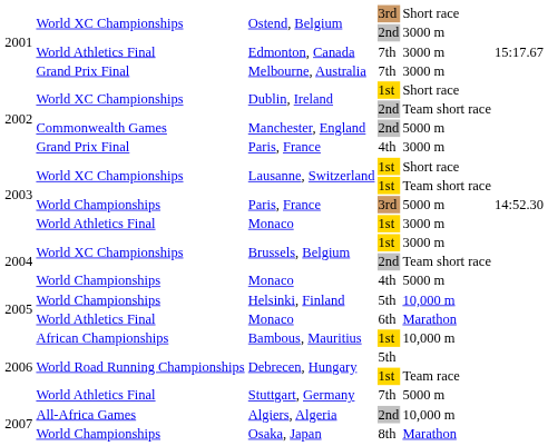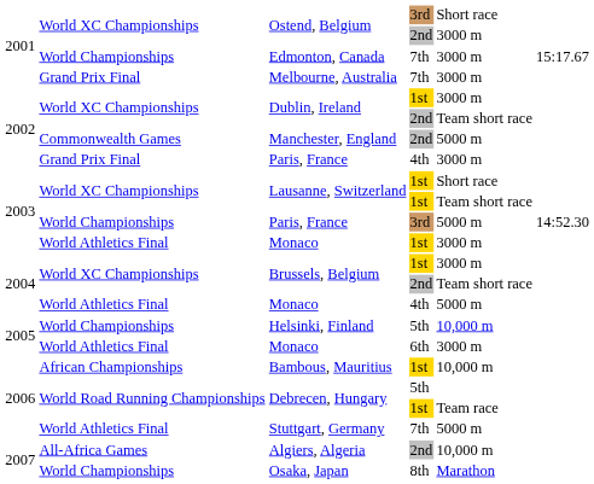Edmonton, Canada | column 2: World Athletics Final -> World Championships
Dublin, Ireland / 1st | column 5: Short race -> 3000 m
Monaco / 4th | column 2: World Championships -> World Athletics Final
Monaco / 6th | column 5: Marathon -> 3000 m
